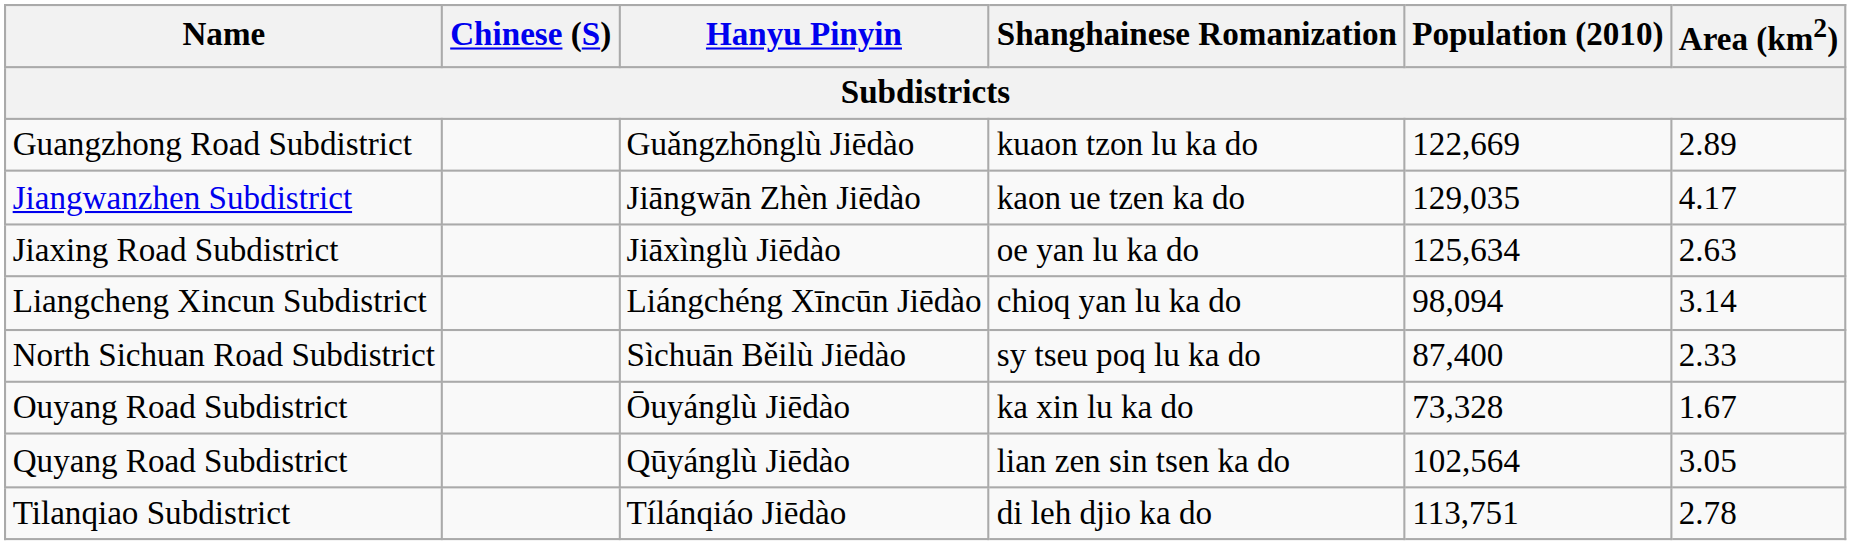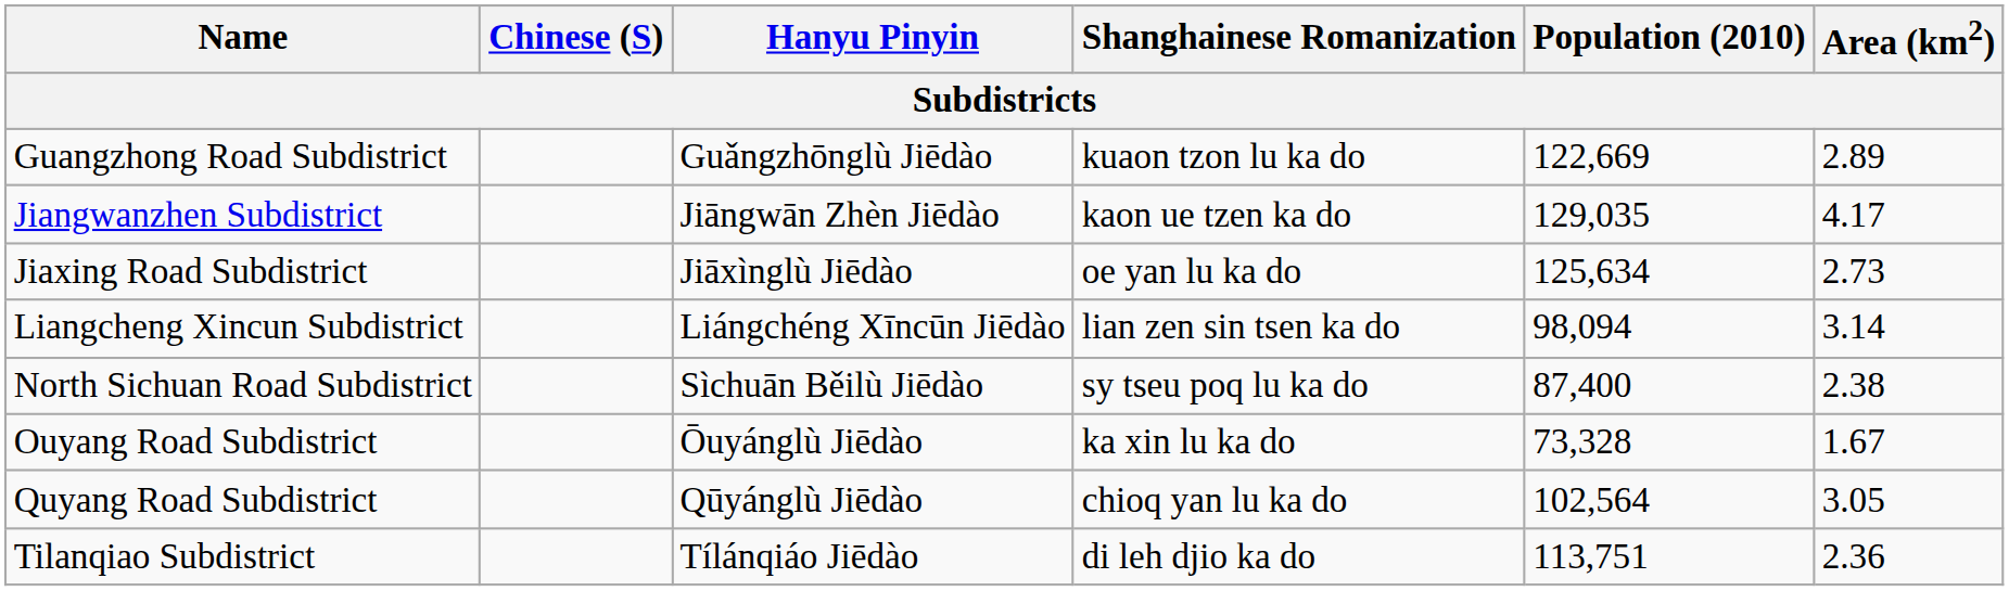Jiaxing Road Subdistrict | Area (km2): 2.63 -> 2.73
Liangcheng Xincun Subdistrict | Shanghainese Romanization: chioq yan lu ka do -> lian zen sin tsen ka do
North Sichuan Road Subdistrict | Area (km2): 2.33 -> 2.38
Quyang Road Subdistrict | Shanghainese Romanization: lian zen sin tsen ka do -> chioq yan lu ka do
Tilanqiao Subdistrict | Area (km2): 2.78 -> 2.36
